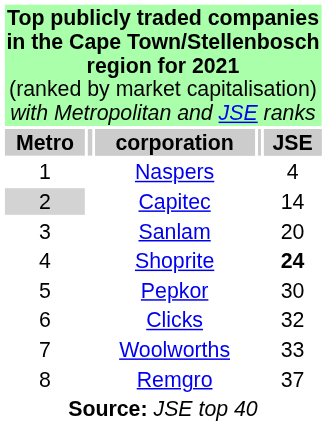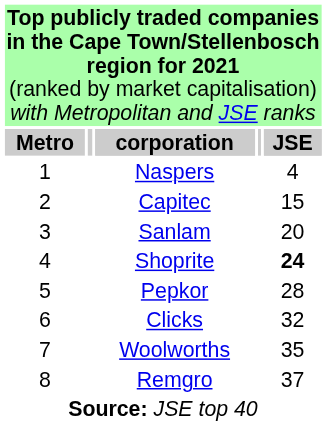Capitec | column 1: lightgrey background -> no background
Capitec | column 5: 14 -> 15
Pepkor | column 5: 30 -> 28
Woolworths | column 5: 33 -> 35
